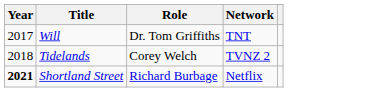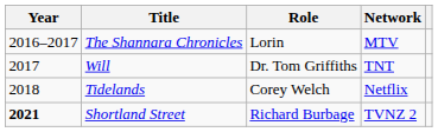+ row: 2016–2017 | The Shannara Chronicles | Lorin | MTV
Tidelands | Network: TVNZ 2 -> Netflix
Shortland Street | Network: Netflix -> TVNZ 2
